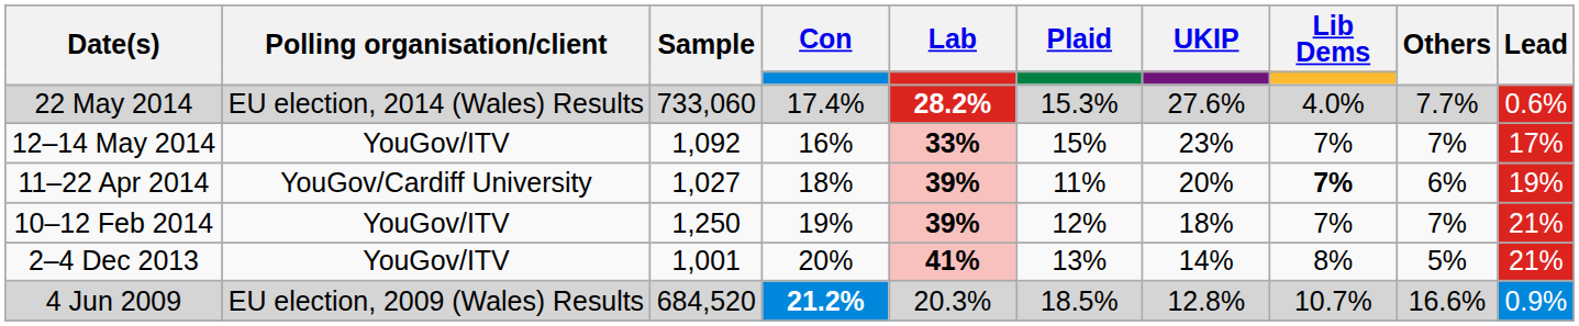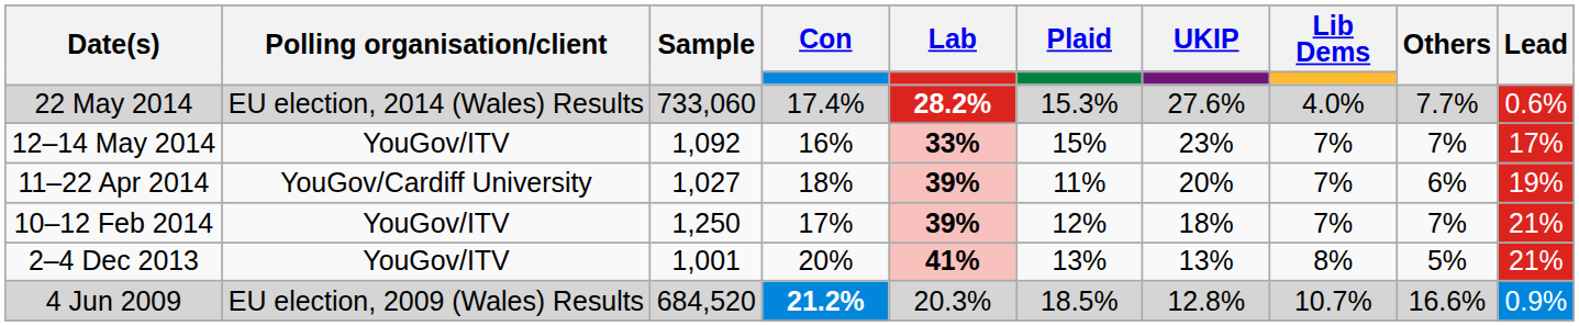11–22 Apr 2014 | Lib Dems: bold -> normal
10–12 Feb 2014 | Con: 19% -> 17%
2–4 Dec 2013 | UKIP: 14% -> 13%
